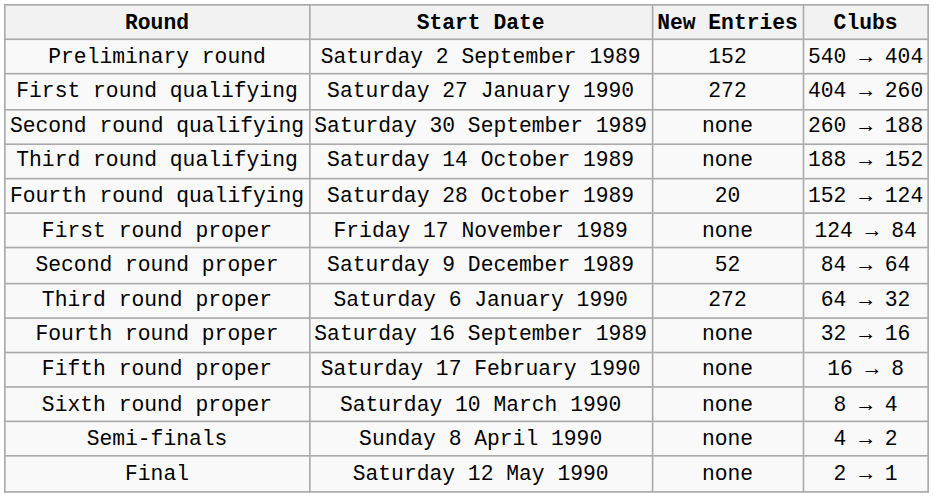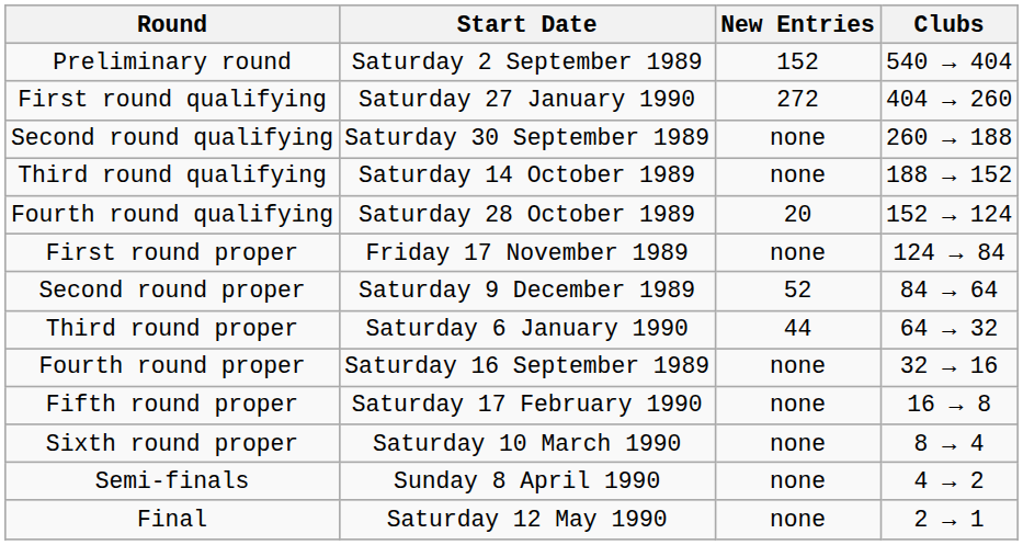Third round proper | New Entries: 272 -> 44
